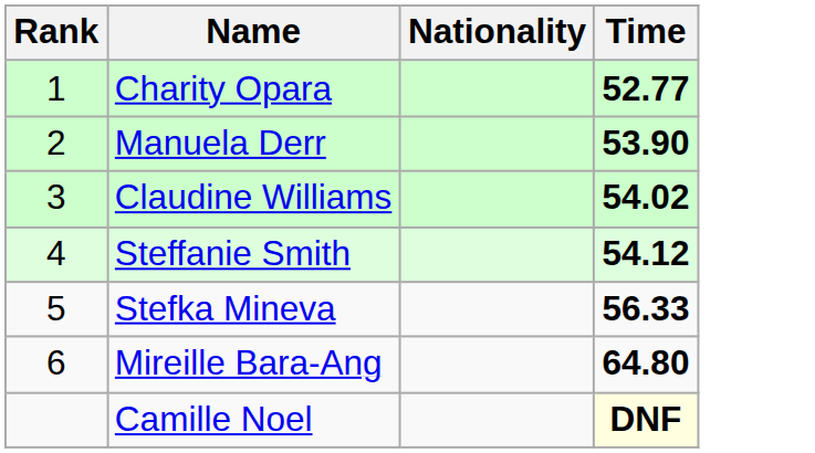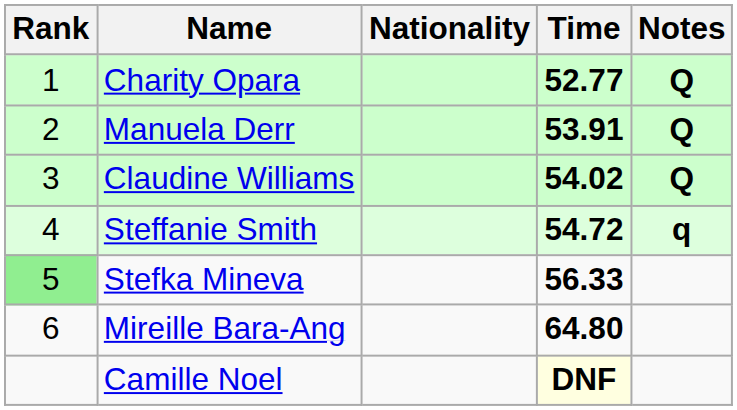+ column: Notes | Q | Q | Q | q
Manuela Derr | Time: 53.90 -> 53.91
Steffanie Smith | Time: 54.12 -> 54.72
Stefka Mineva | Rank: no background -> lightgreen background
